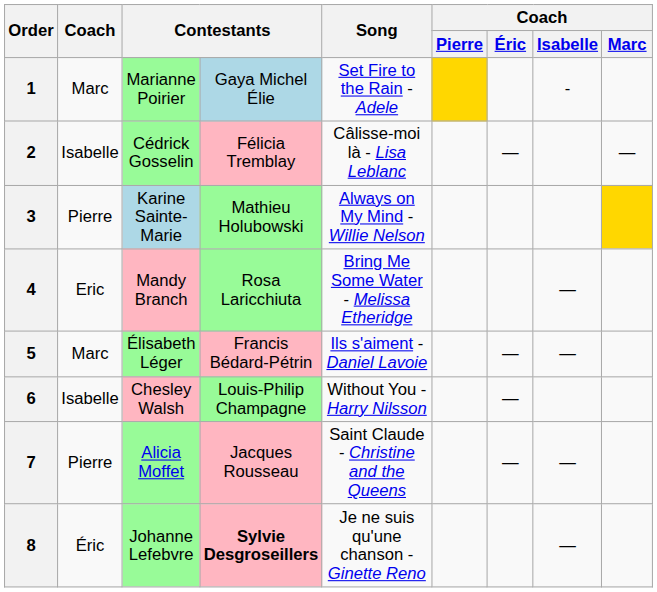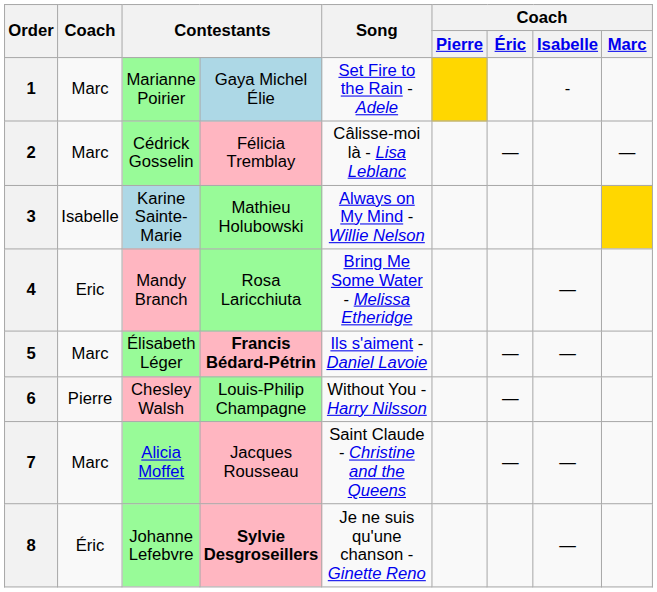2 | Coach: Isabelle -> Marc
3 | Coach: Pierre -> Isabelle
5 | column 4: normal -> bold
6 | Coach: Isabelle -> Pierre
7 | Coach: Pierre -> Marc
